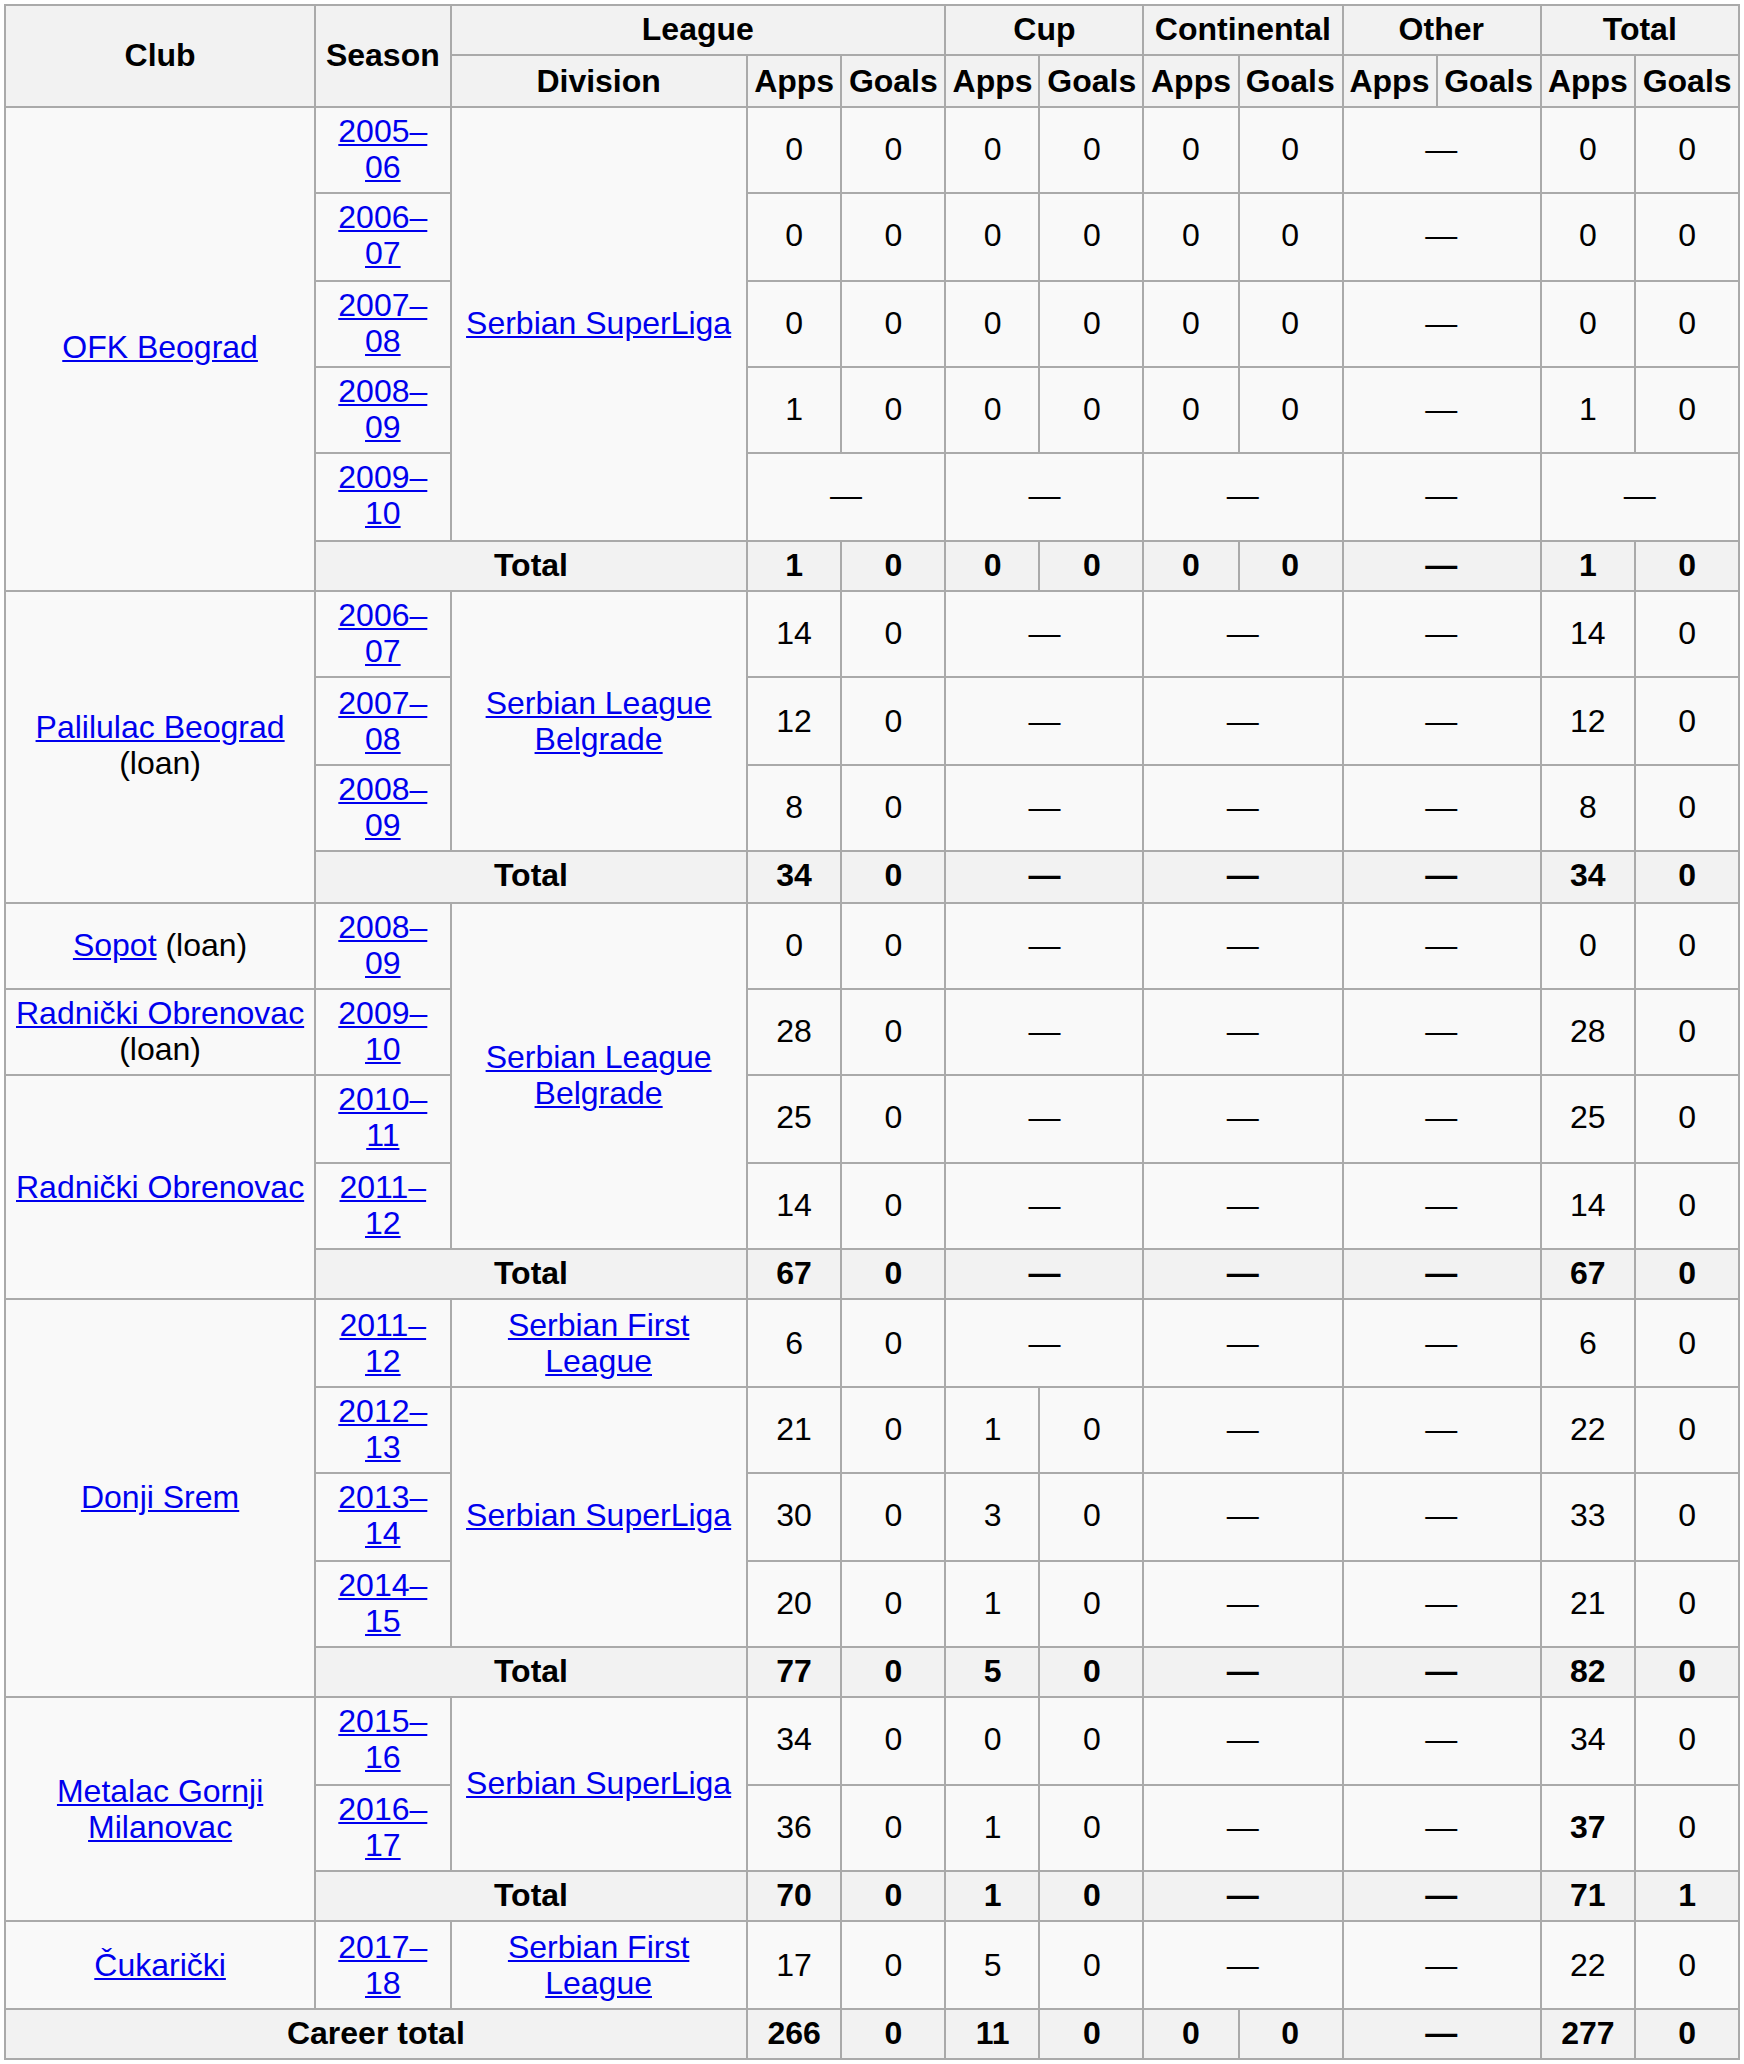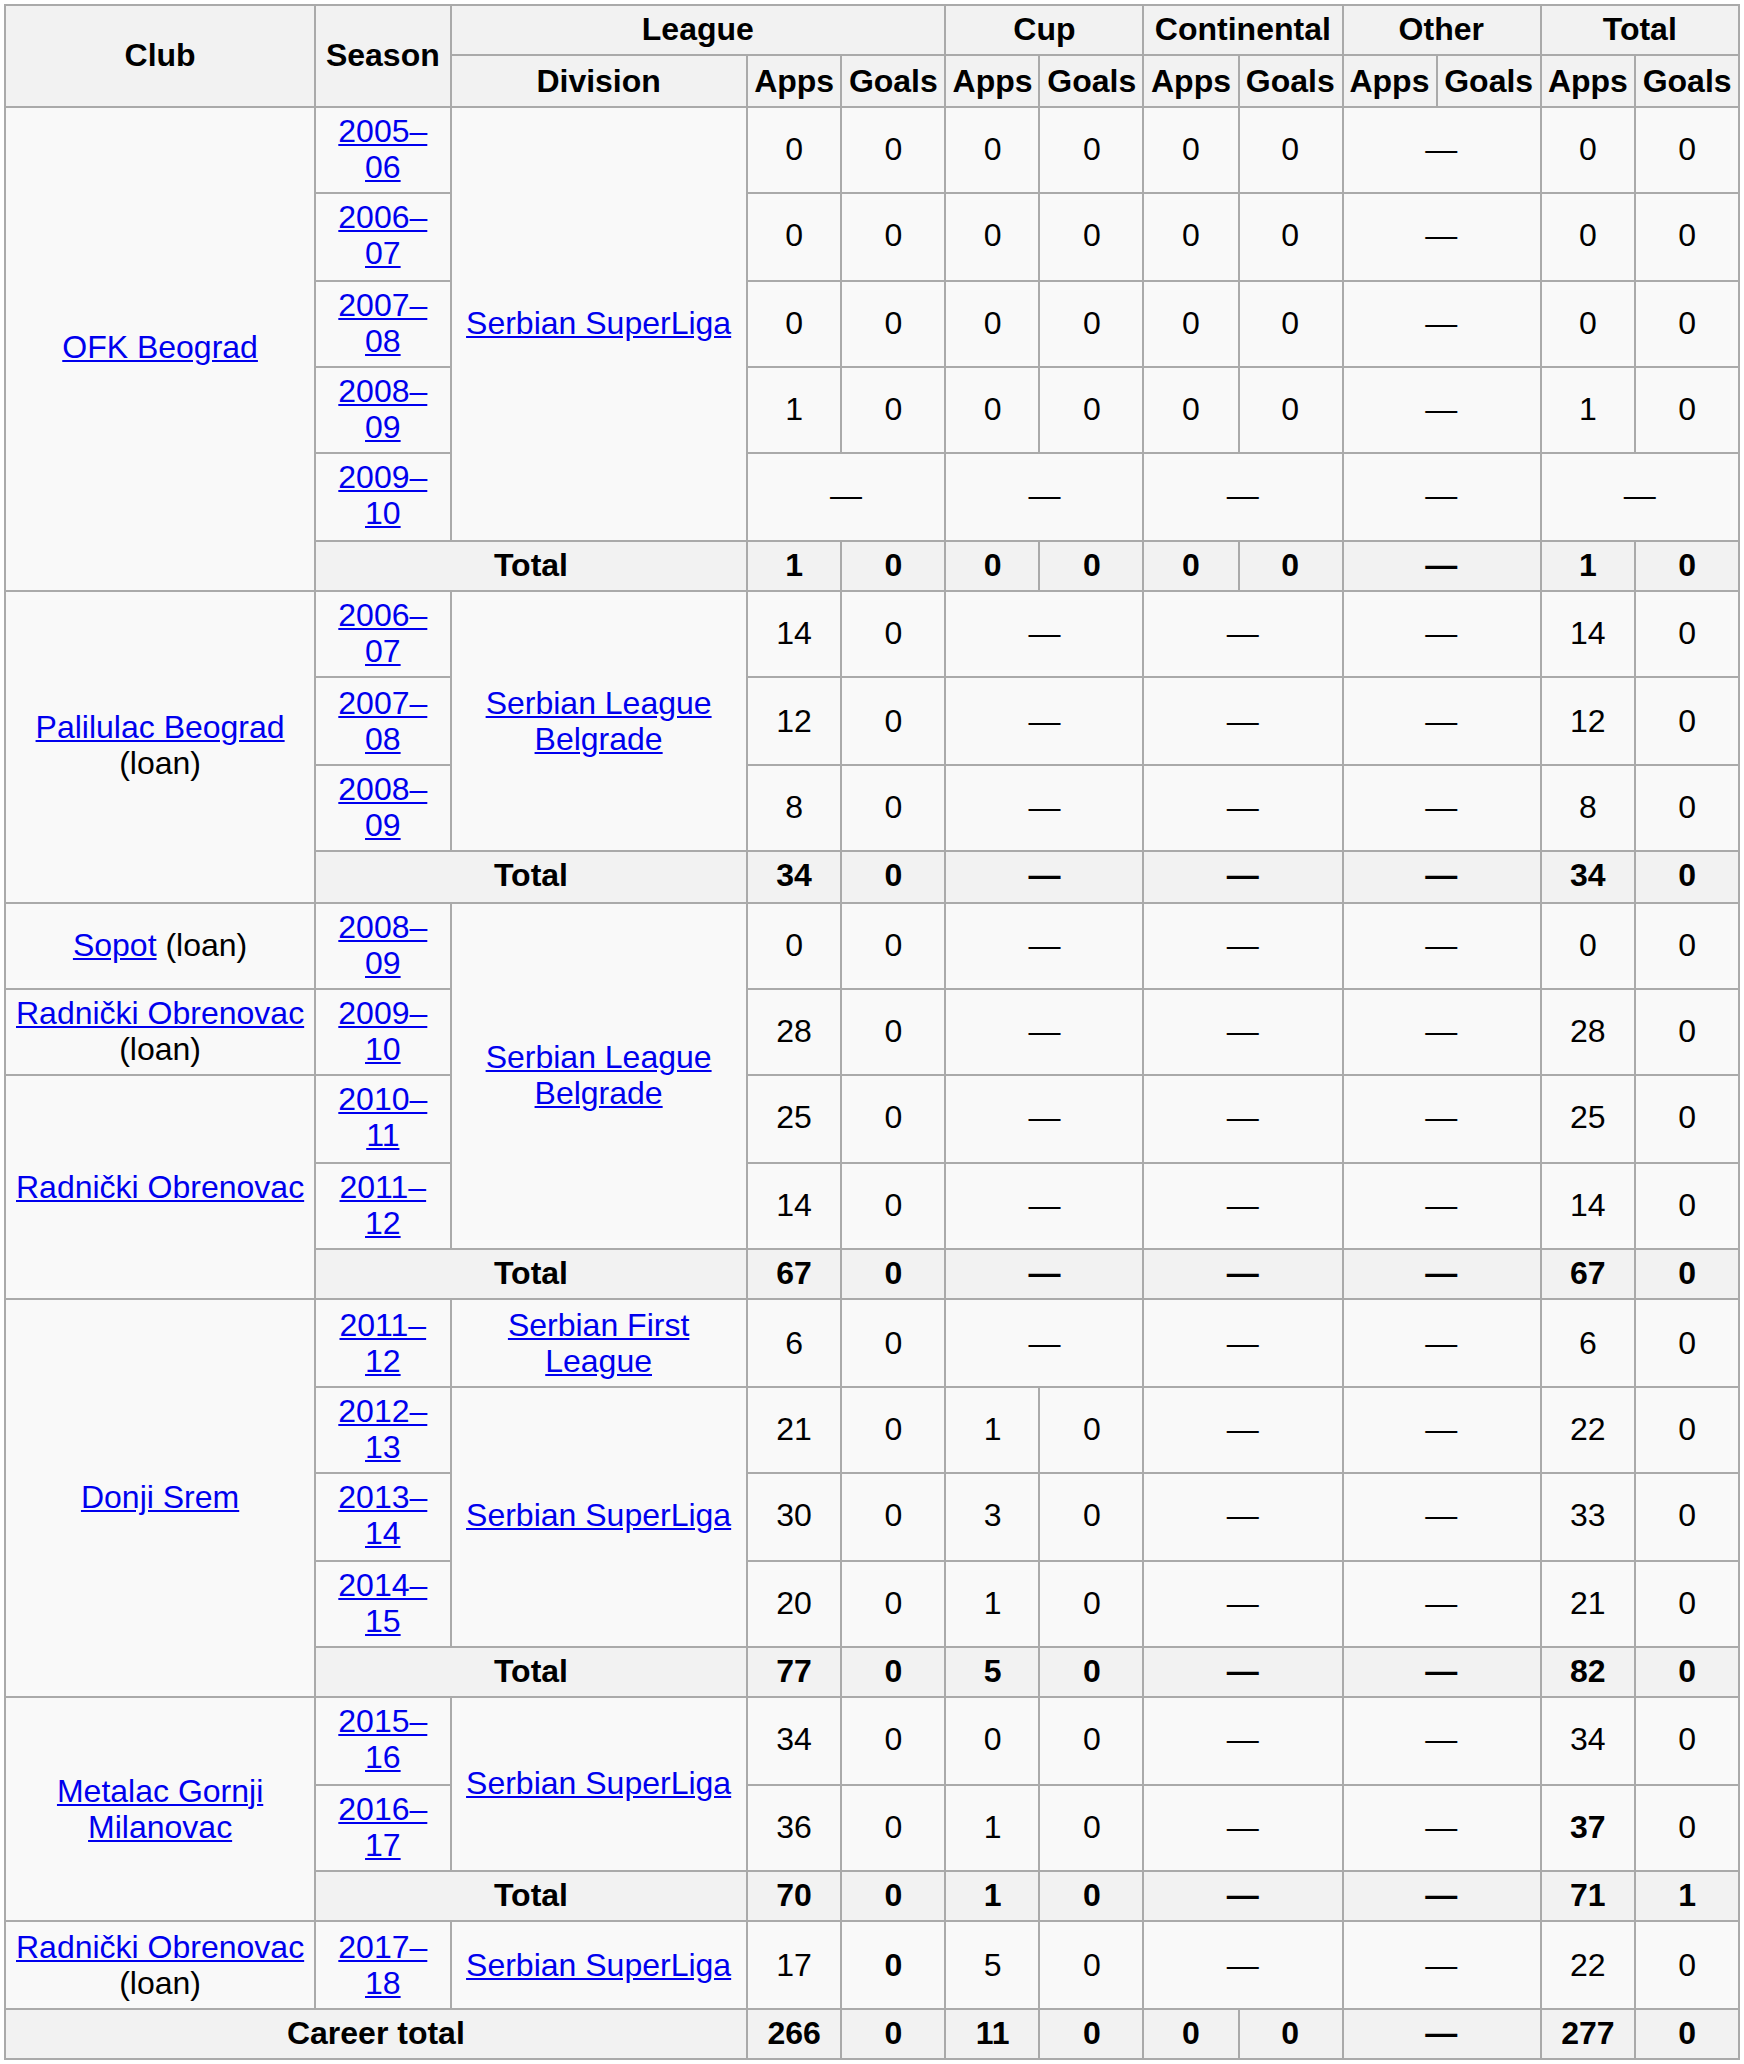17 | Club: Čukarički -> Radnički Obrenovac (loan)
17 | League / Division: Serbian First League -> Serbian SuperLiga
17 | League / Goals: normal -> bold
